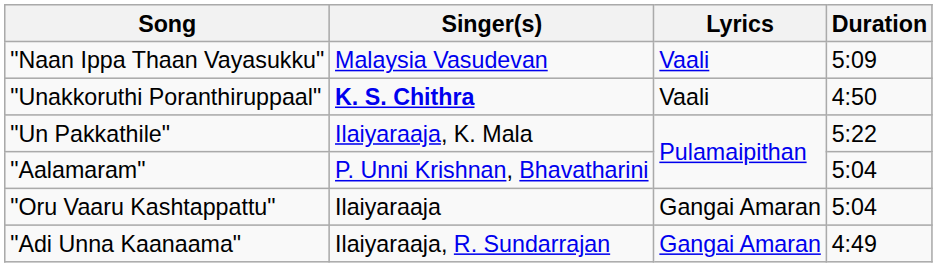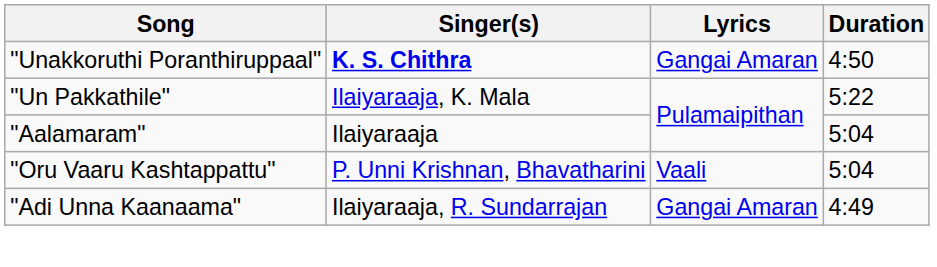- row: "Naan Ippa Thaan Vayasukku" | Malaysia Vasudevan | Vaali | 5:09
"Unakkoruthi Poranthiruppaal" | Lyrics: Vaali -> Gangai Amaran
"Aalamaram" | Singer(s): P. Unni Krishnan, Bhavatharini -> Ilaiyaraaja
"Oru Vaaru Kashtappattu" | Singer(s): Ilaiyaraaja -> P. Unni Krishnan, Bhavatharini
"Oru Vaaru Kashtappattu" | Lyrics: Gangai Amaran -> Vaali
